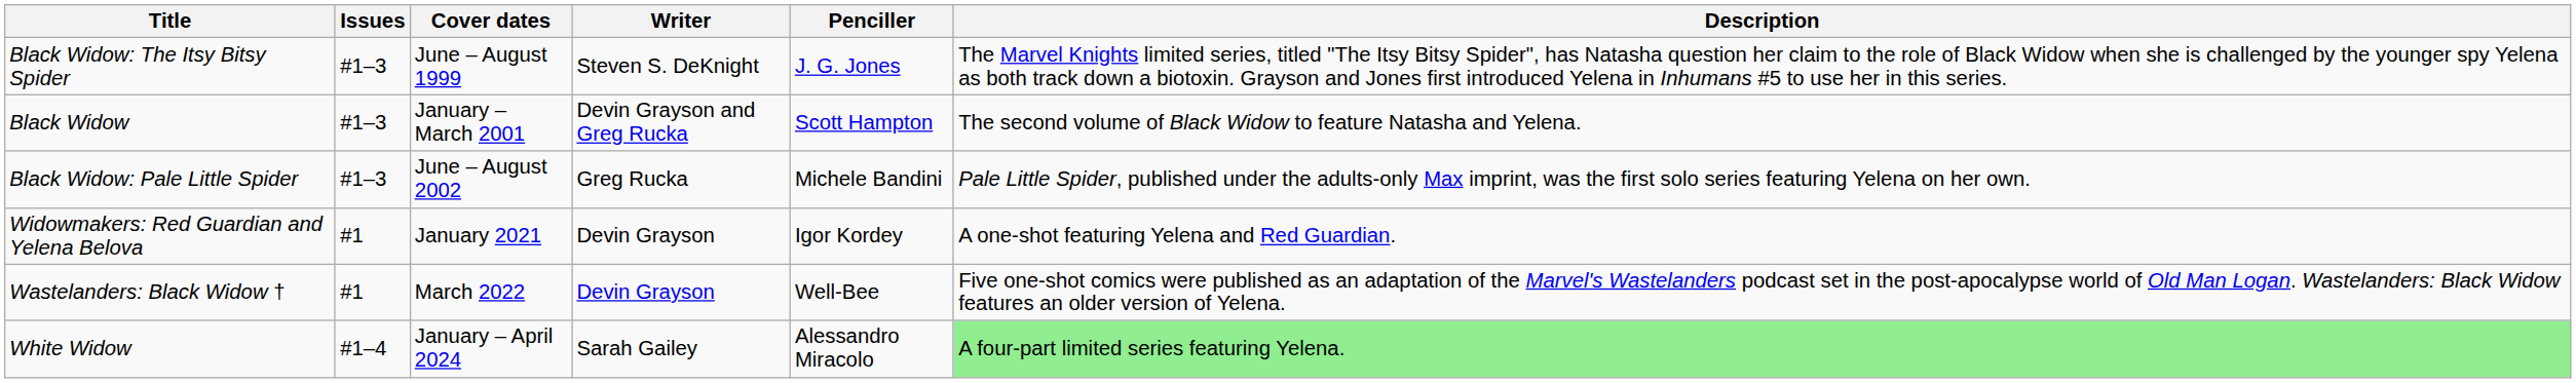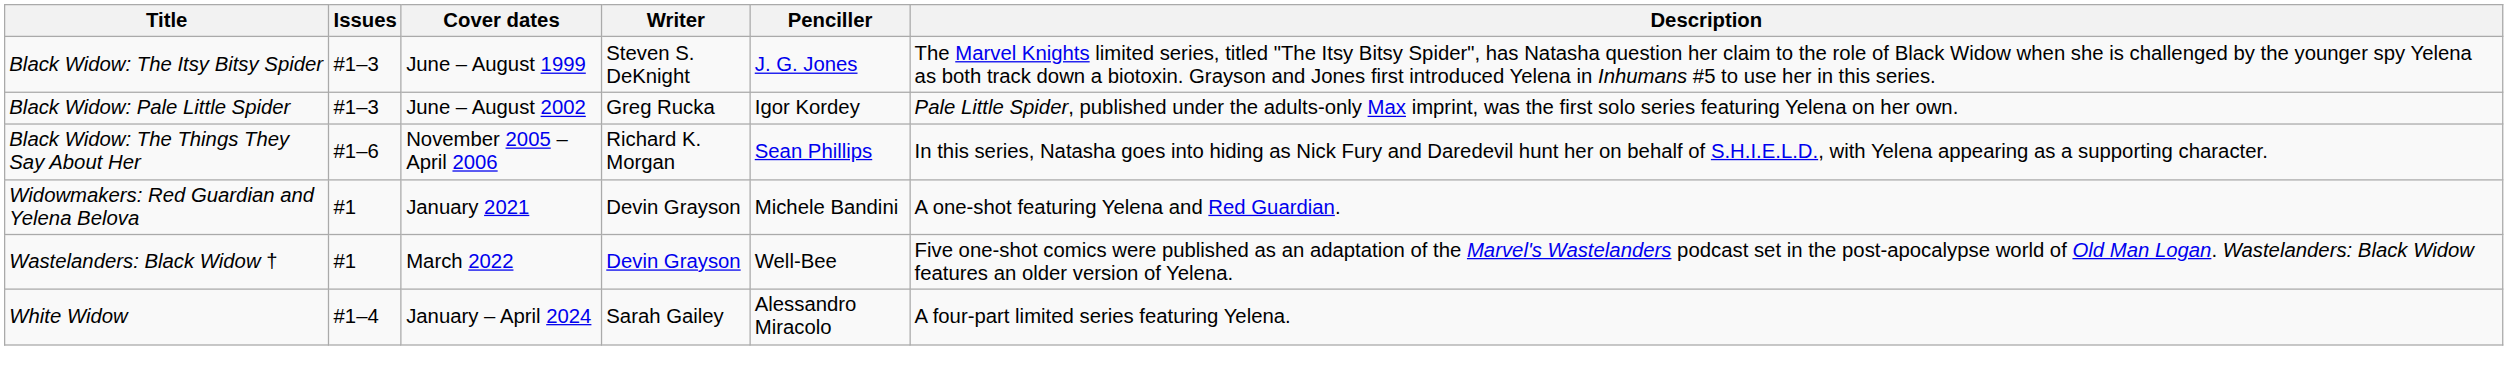- row: Black Widow | #1–3 | January – March 2001 | Devin Grayson and Greg Rucka | Scott Hampton | The second volume of Black Widow to feature Natasha and Yelena.
Black Widow: Pale Little Spider | Penciller: Michele Bandini -> Igor Kordey
+ row: Black Widow: The Things They Say About Her | #1–6 | November 2005 – April 2006 | Richard K. Morgan | Sean Phillips | In this series, Natasha goes into hiding as Nick Fury and Daredevil hunt her on behalf of S.H.I.E.L.D., with Yelena appearing as a supporting character.
Widowmakers: Red Guardian and Yelena Belova | Penciller: Igor Kordey -> Michele Bandini
White Widow | Description: lightgreen background -> no background
